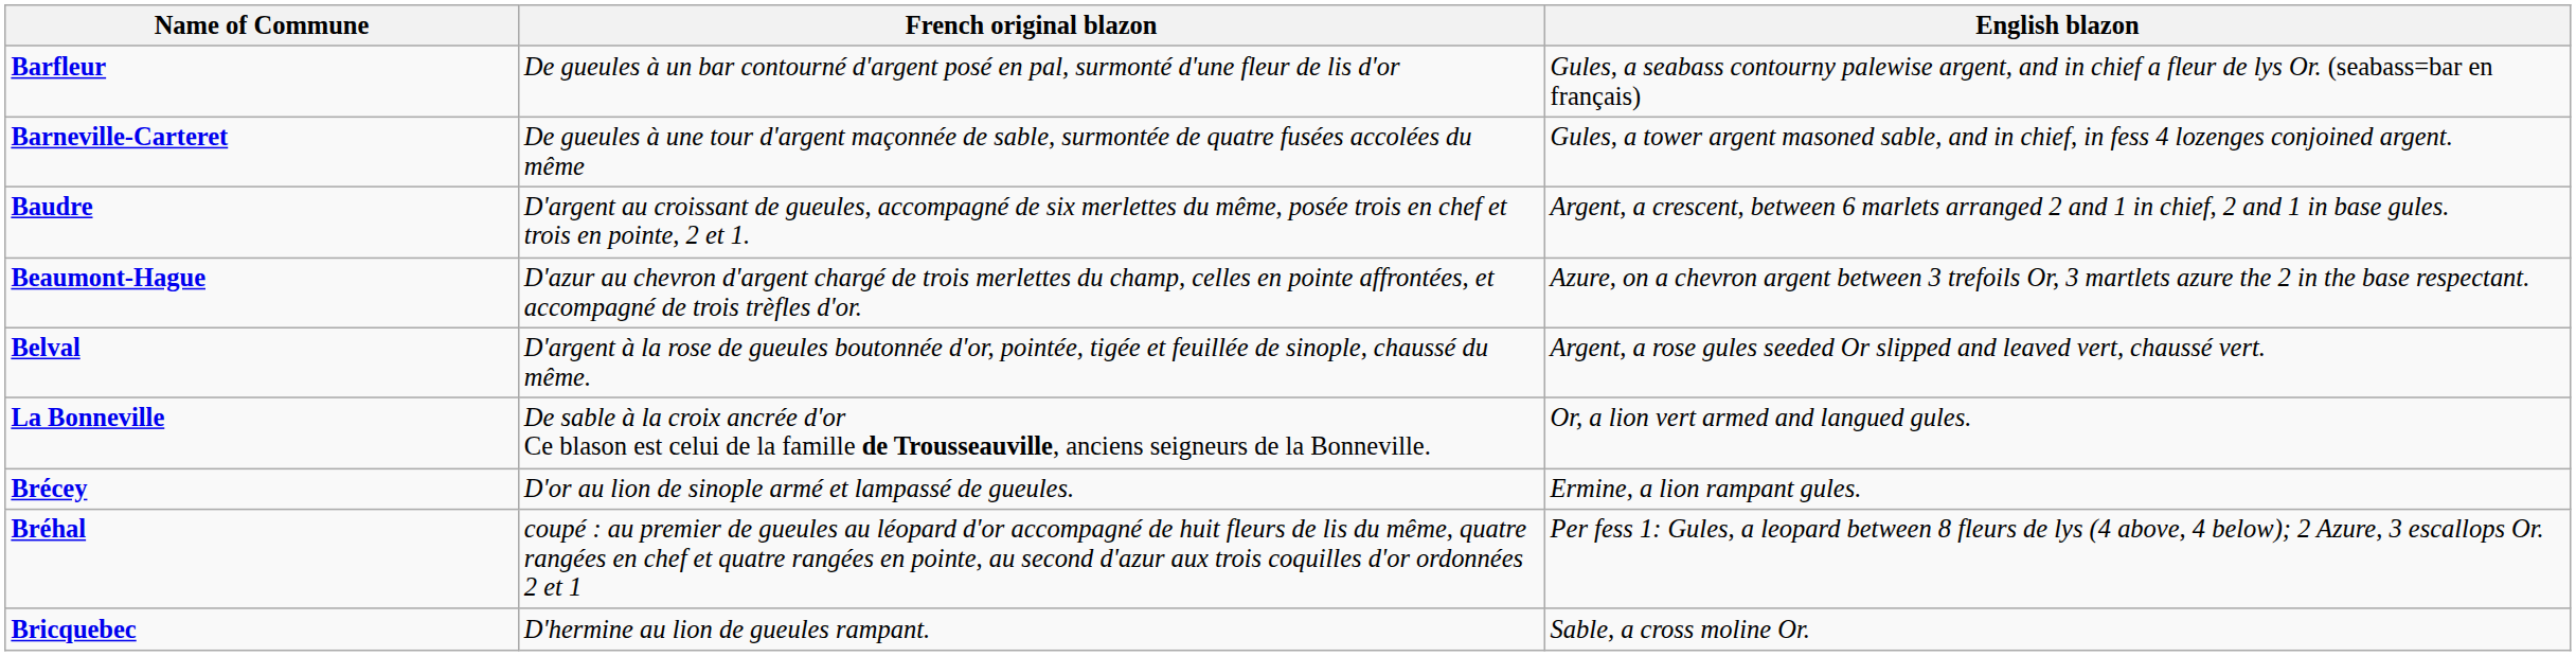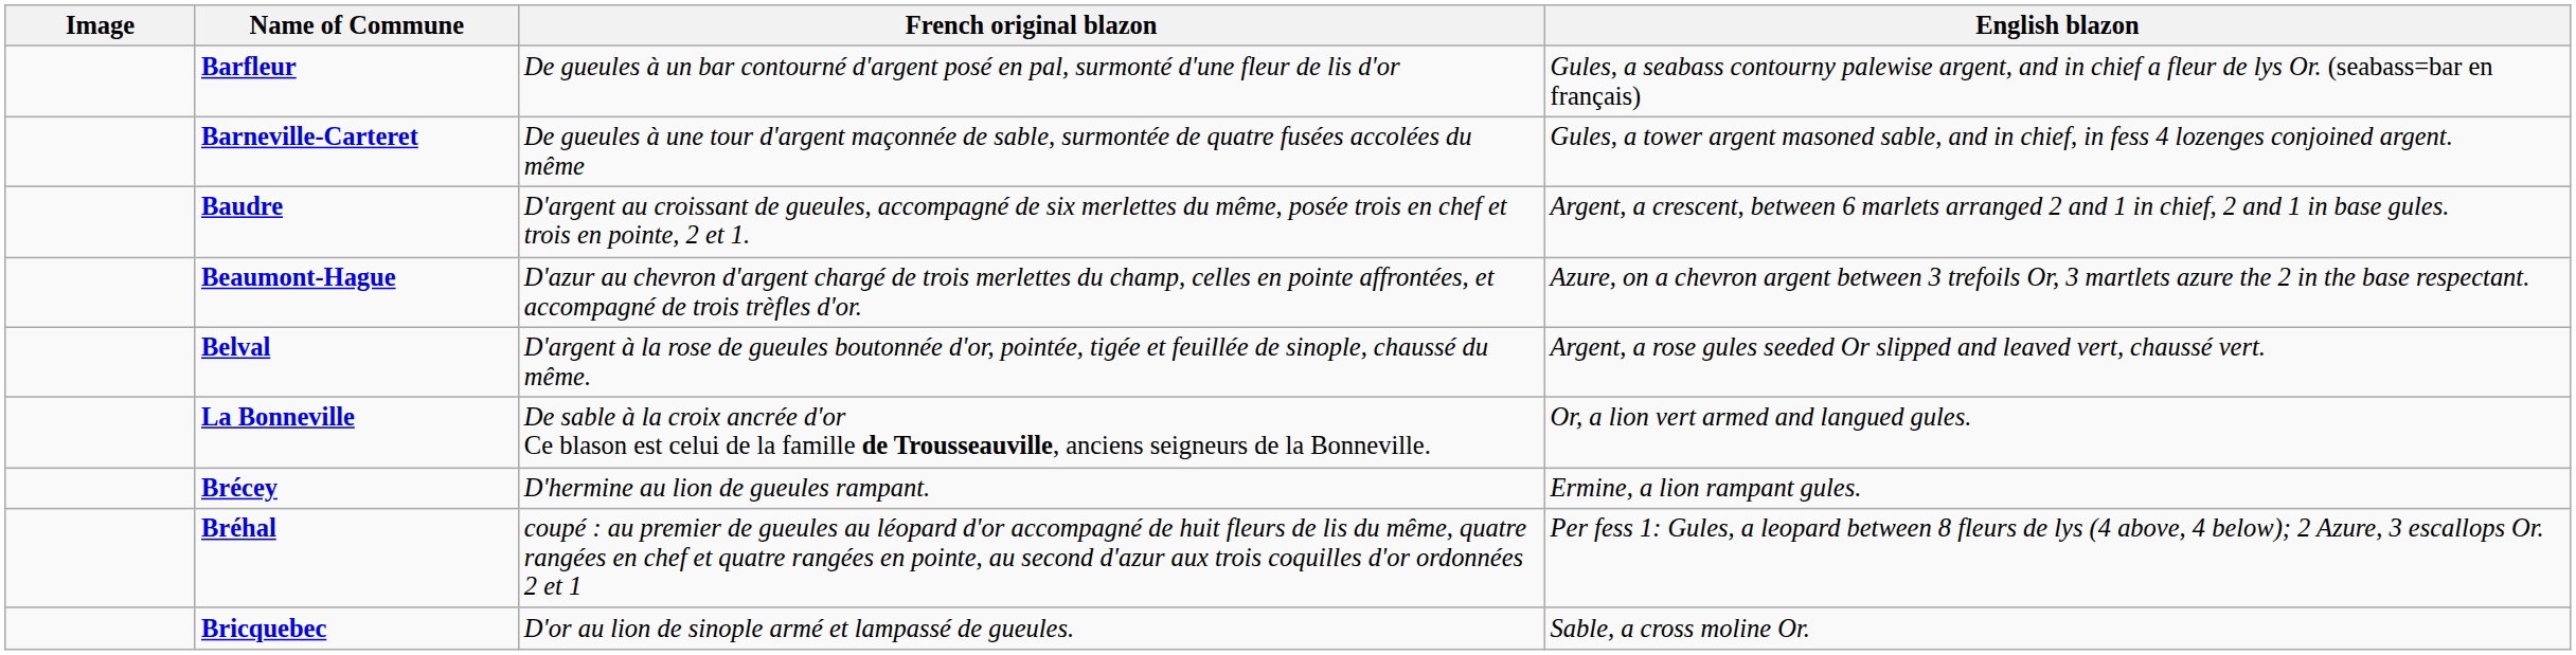+ column: Image
Brécey | French original blazon: D'or au lion de sinople armé et lampassé de gueules. -> D'hermine au lion de gueules rampant.
Bricquebec | French original blazon: D'hermine au lion de gueules rampant. -> D'or au lion de sinople armé et lampassé de gueules.
